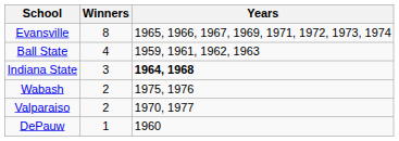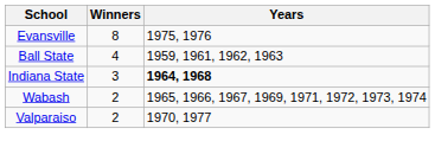Evansville | Years: 1965, 1966, 1967, 1969, 1971, 1972, 1973, 1974 -> 1975, 1976
Wabash | Years: 1975, 1976 -> 1965, 1966, 1967, 1969, 1971, 1972, 1973, 1974
- row: DePauw | 1 | 1960
